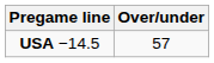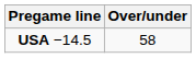USA −14.5 | Over/under: 57 -> 58
